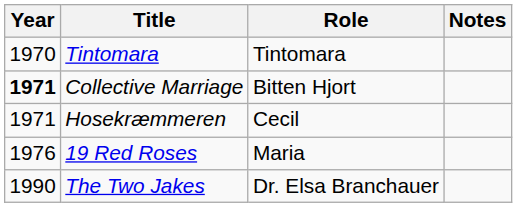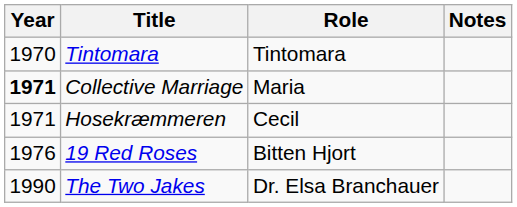Collective Marriage | Role: Bitten Hjort -> Maria
19 Red Roses | Role: Maria -> Bitten Hjort
